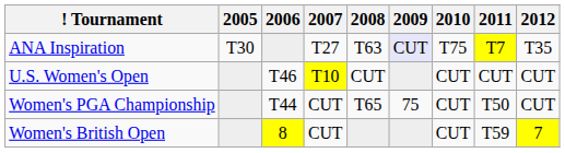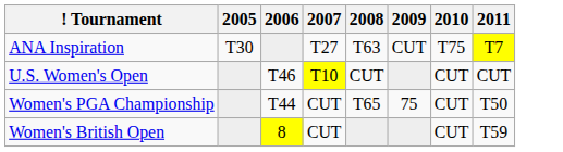- column: 2012 | T35 | CUT | CUT | 7
ANA Inspiration | 2009: lavender background -> no background
